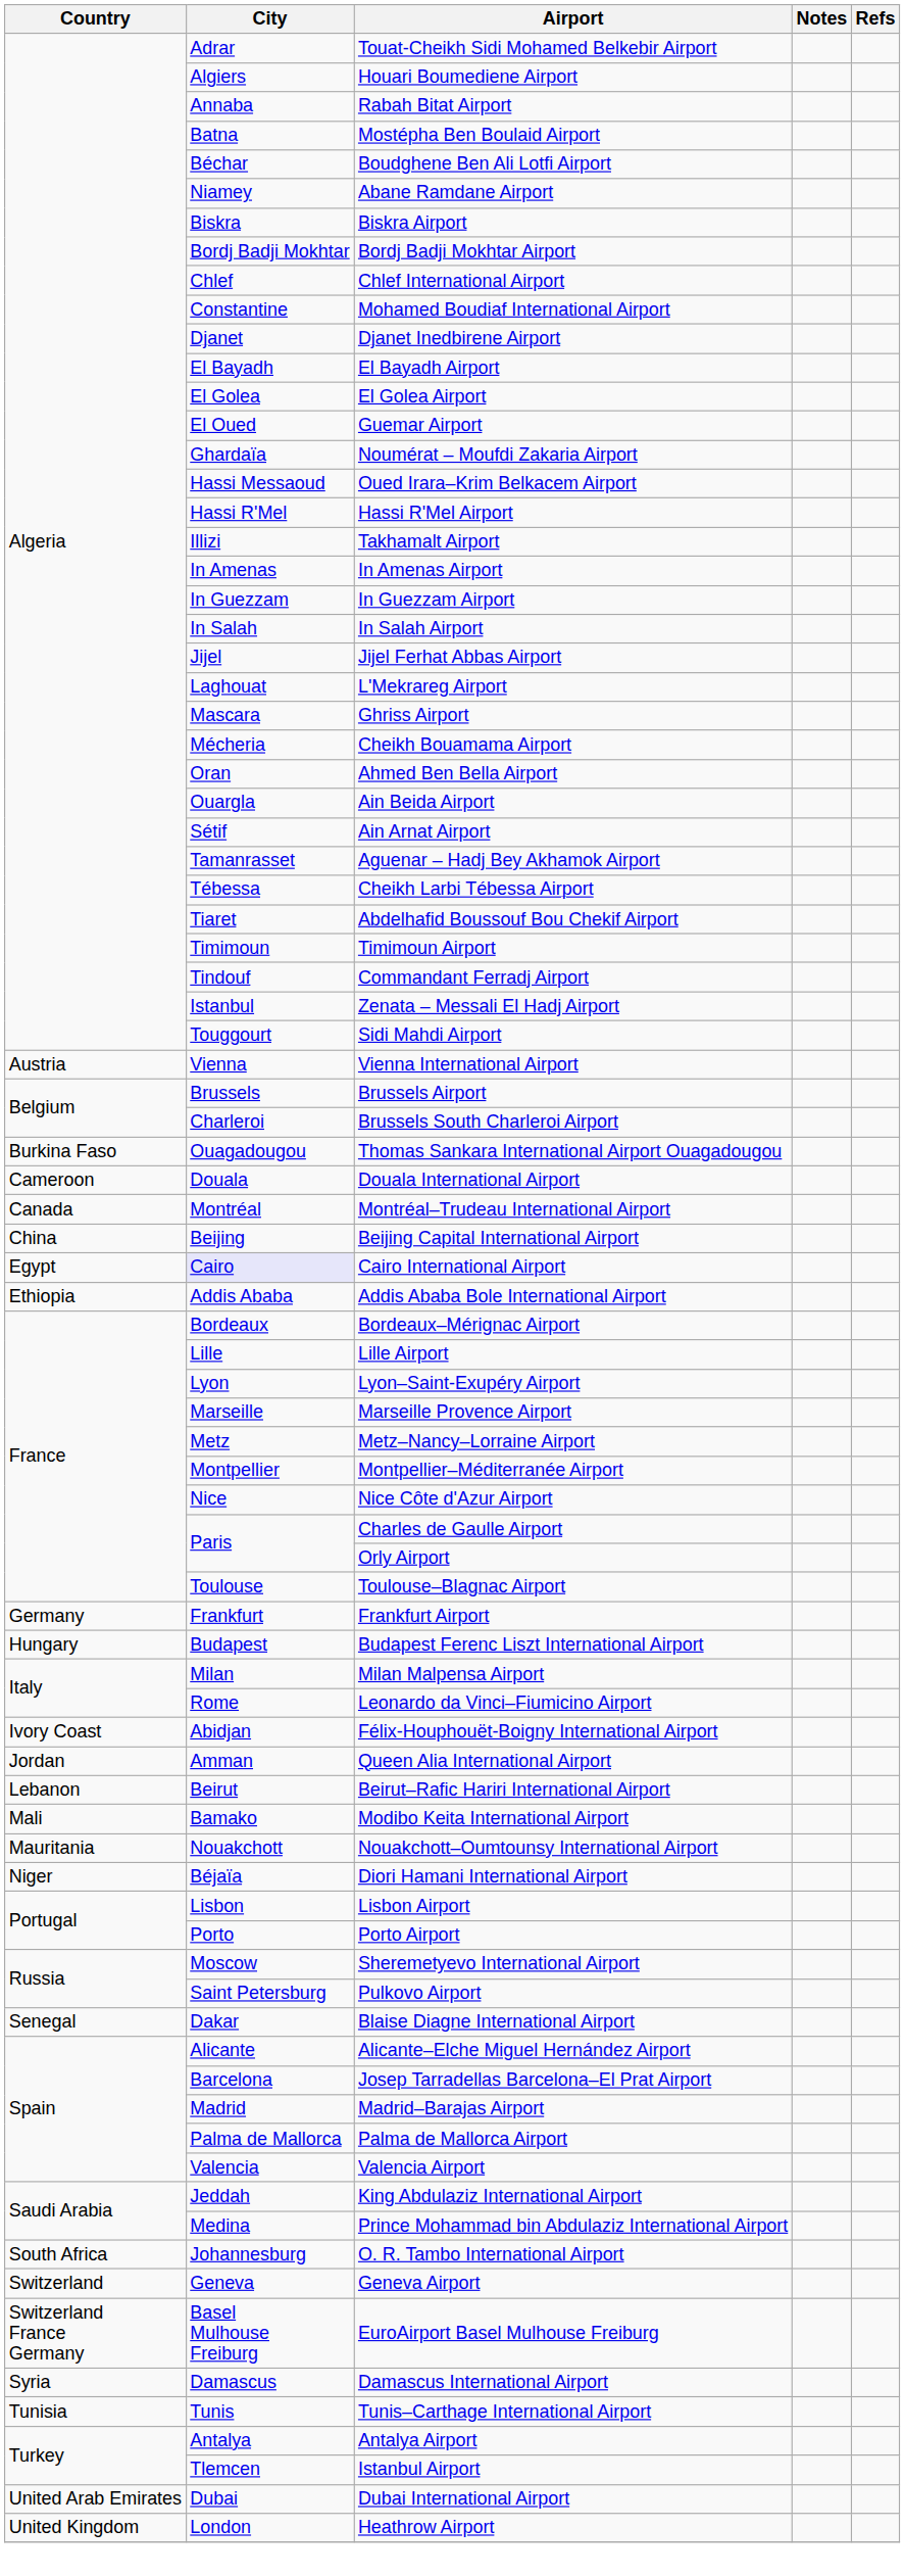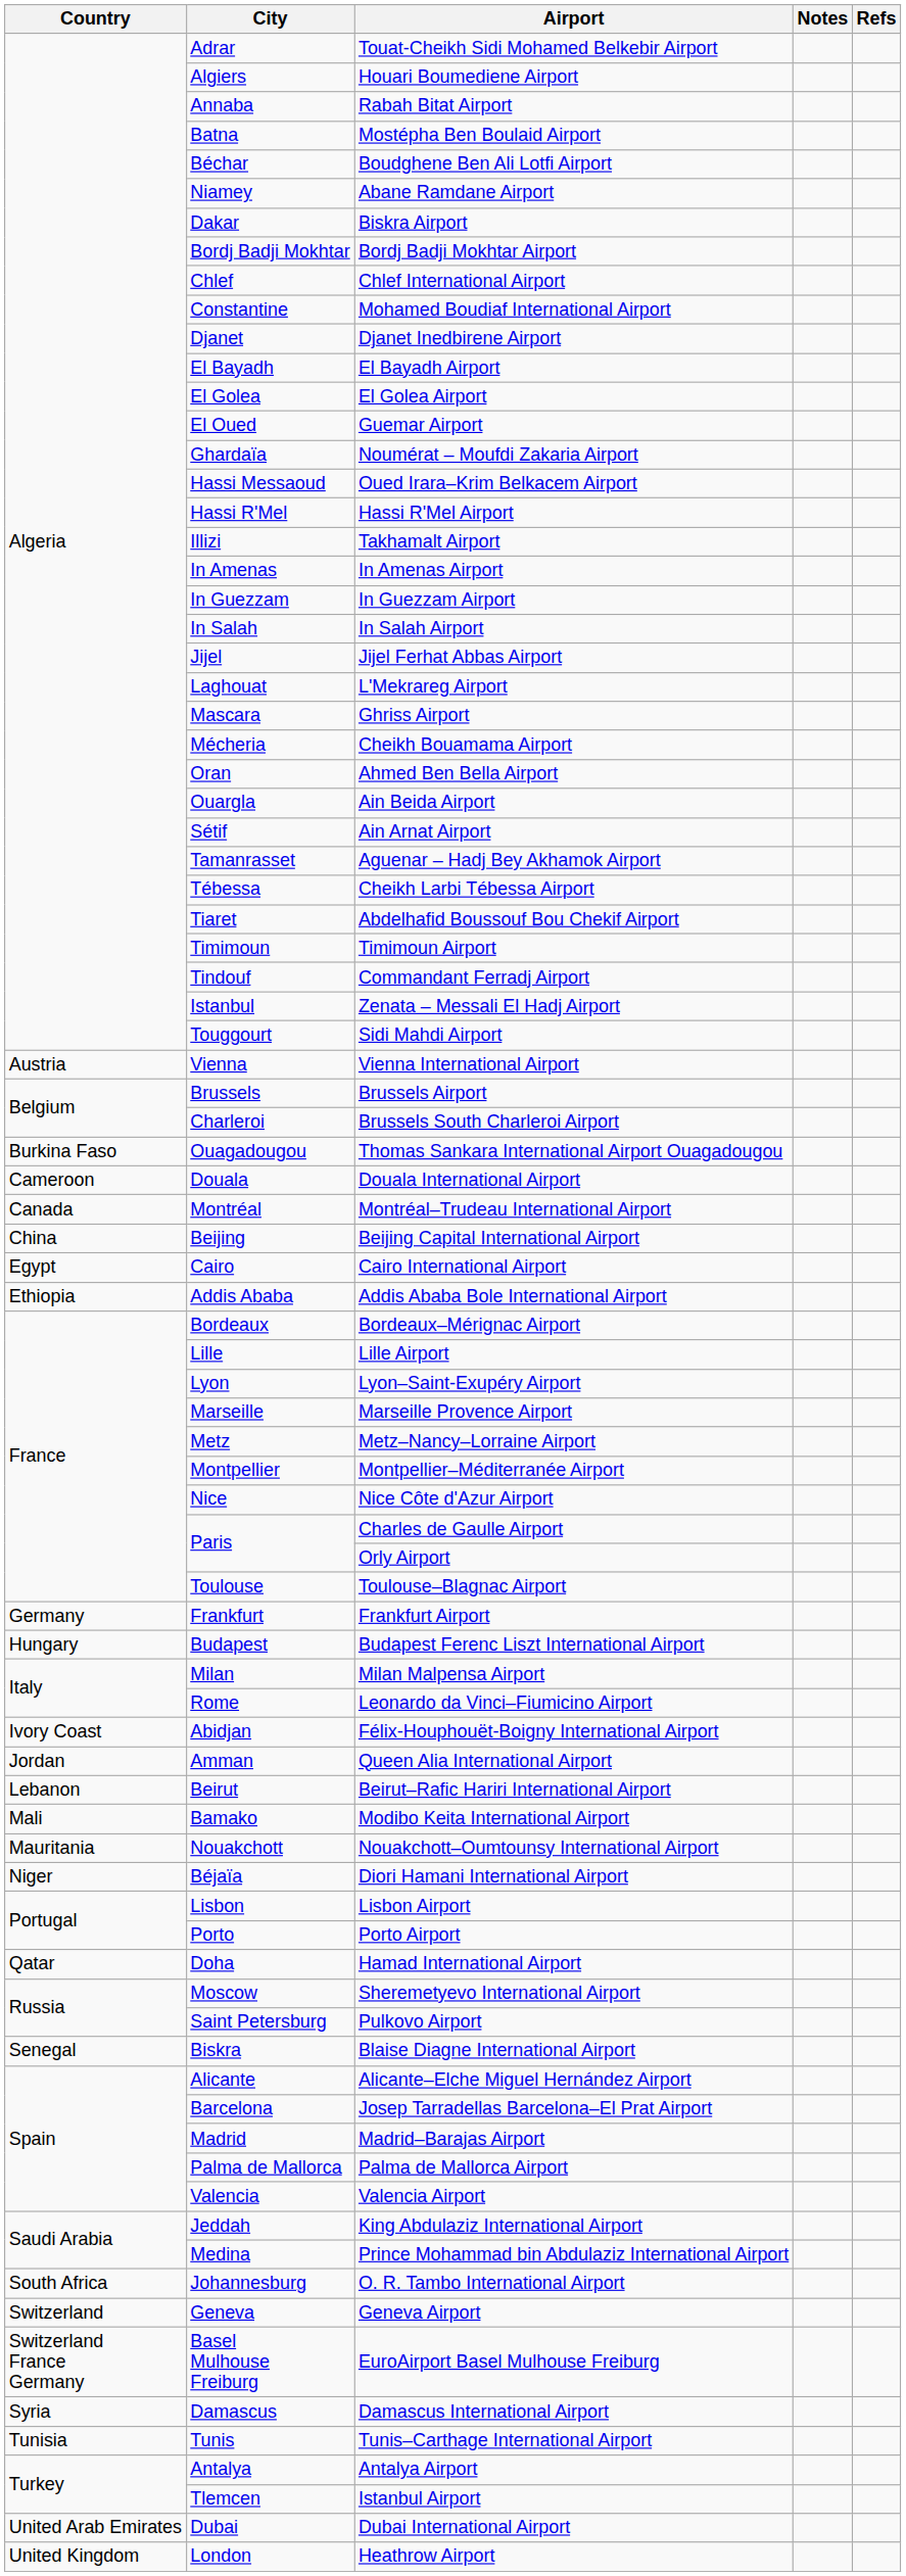Biskra Airport | City: Biskra -> Dakar
Cairo International Airport | City: lavender background -> no background
+ row: Qatar | Doha | Hamad International Airport
Blaise Diagne International Airport | City: Dakar -> Biskra
